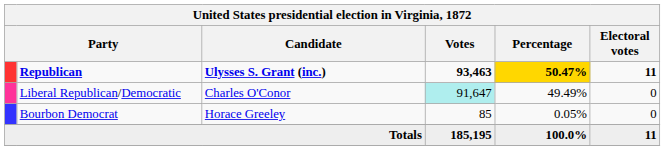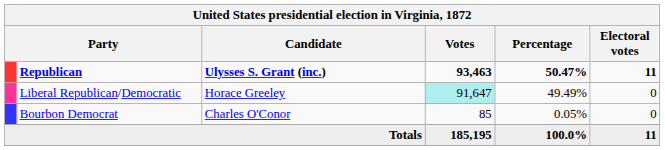Republican | Percentage: gold background -> no background
Liberal Republican/Democratic | Candidate: Charles O'Conor -> Horace Greeley
Bourbon Democrat | Candidate: Horace Greeley -> Charles O'Conor
